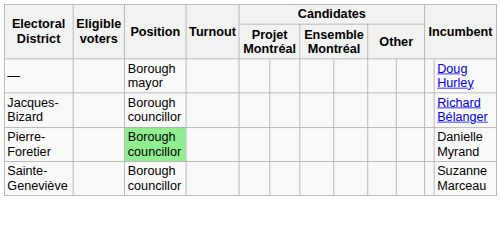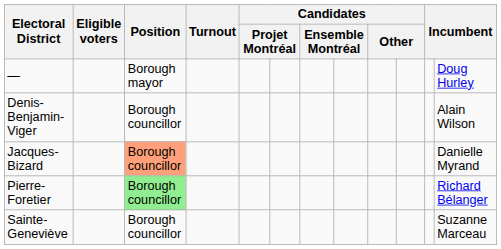+ row: Denis-Benjamin-Viger | Borough councillor | Alain Wilson
Jacques-Bizard | Position: no background -> lightsalmon background
Jacques-Bizard | column 12: Richard Bélanger -> Danielle Myrand
Pierre-Foretier | column 12: Danielle Myrand -> Richard Bélanger
